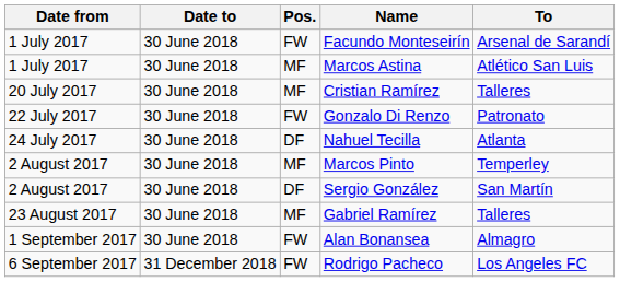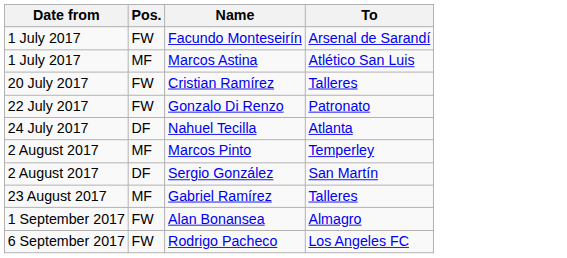- column: Date to | 30 June 2018 | 30 June 2018 | 30 June 2018 | 30 June 2018 | 30 June 2018 | 30 June 2018 | 30 June 2018 | 30 June 2018 | 30 June 2018 | 31 December 2018
Cristian Ramírez | Pos.: MF -> FW
